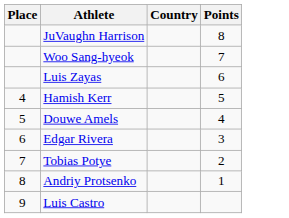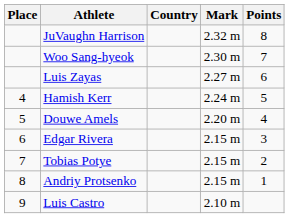+ column: Mark | 2.32 m | 2.30 m | 2.27 m | 2.24 m | 2.20 m | 2.15 m | 2.15 m | 2.15 m | 2.10 m
